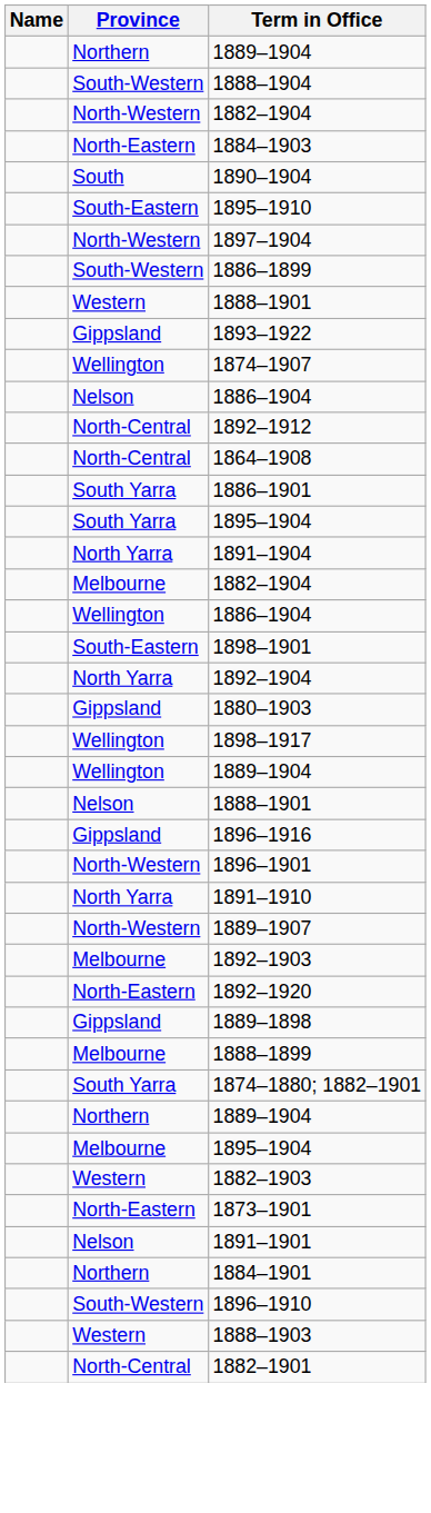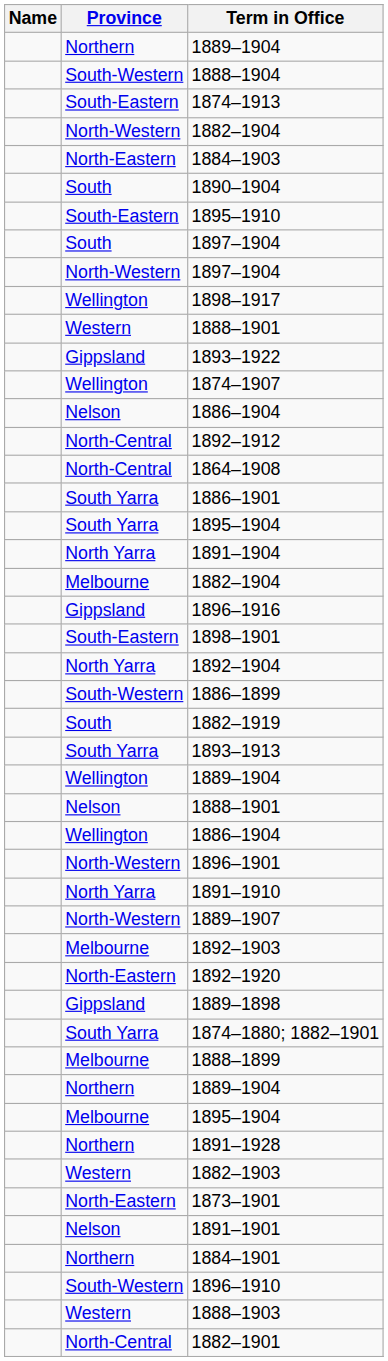+ row: South-Eastern | 1874–1913
+ row: South | 1897–1904
rows swapped: 1886–1899 <-> 1898–1917
rows swapped: Wellington / 1886–1904 <-> 1896–1916
- row: Gippsland | 1880–1903
+ row: South | 1882–1919
+ row: South Yarra | 1893–1913
rows swapped: 1874–1880; 1882–1901 <-> 1888–1899
+ row: Northern | 1891–1928
